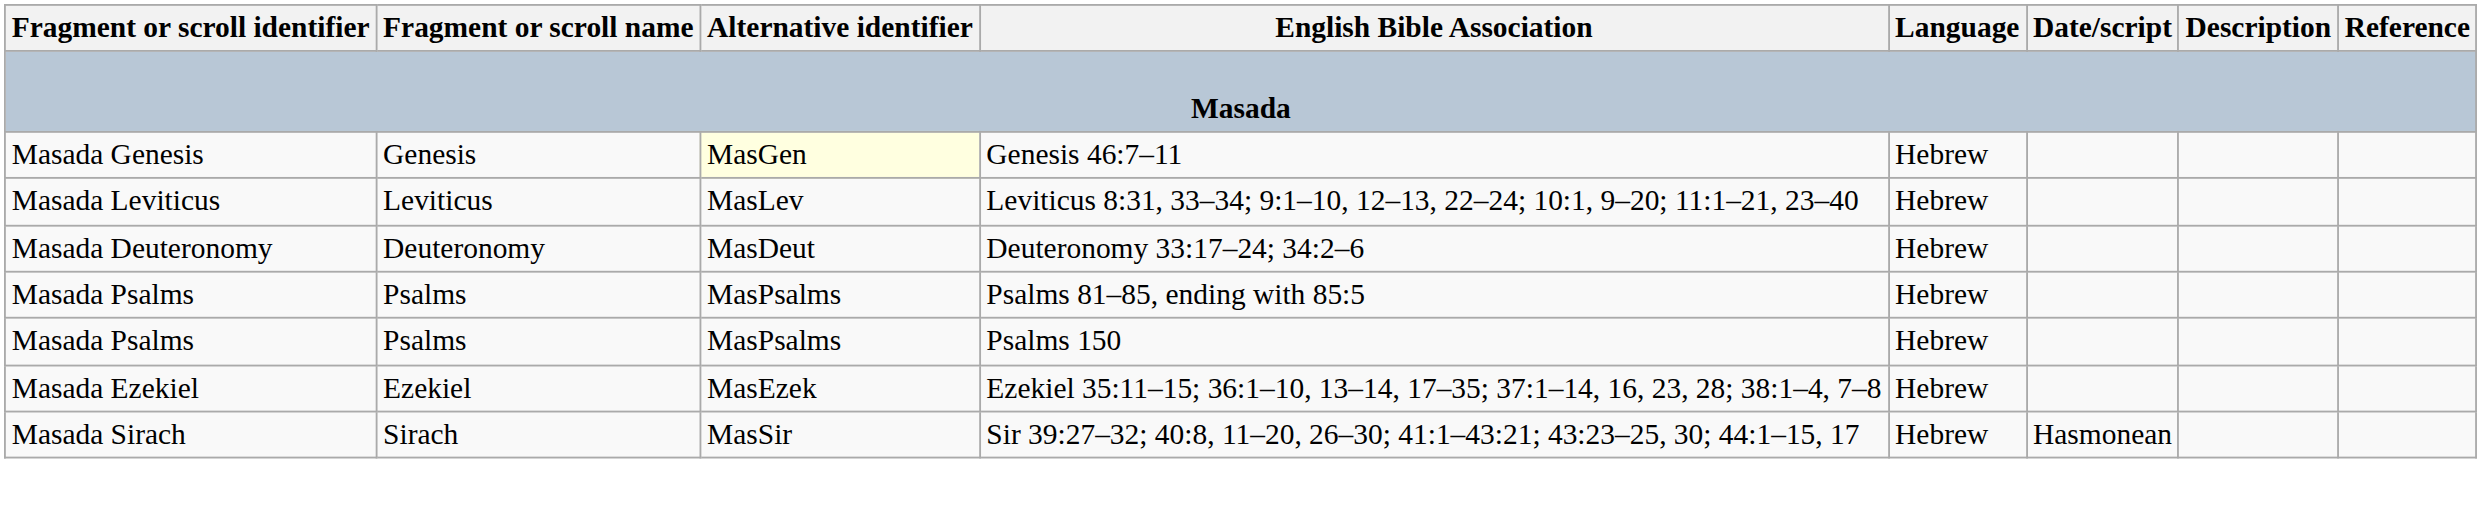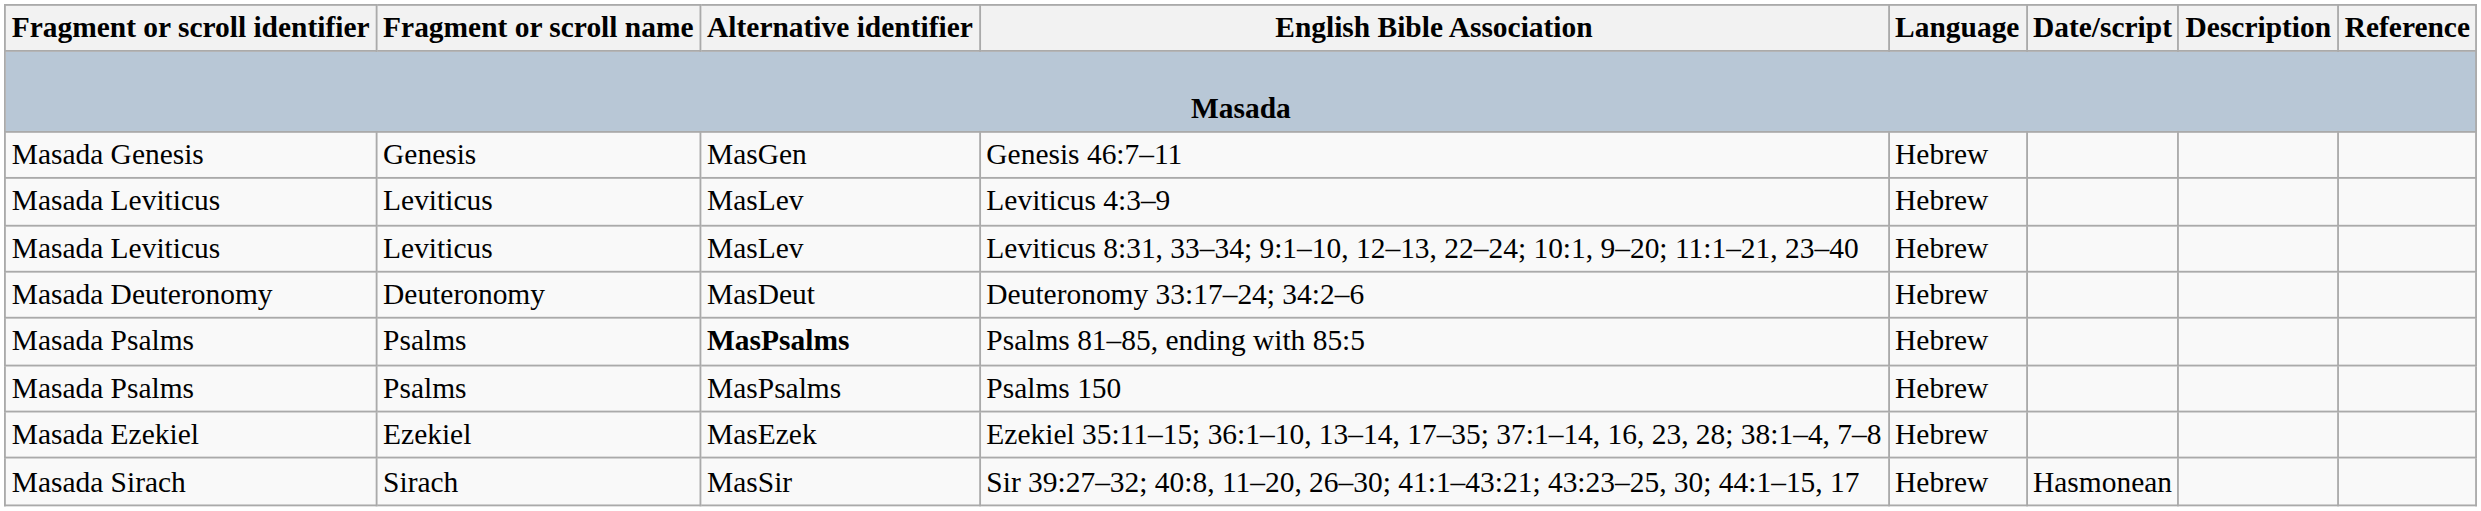Genesis 46:7–11 | Alternative identifier: lightyellow background -> no background
+ row: Masada Leviticus | Leviticus | MasLev | Leviticus 4:3–9 | Hebrew
Psalms 81–85, ending with 85:5 | Alternative identifier: normal -> bold
